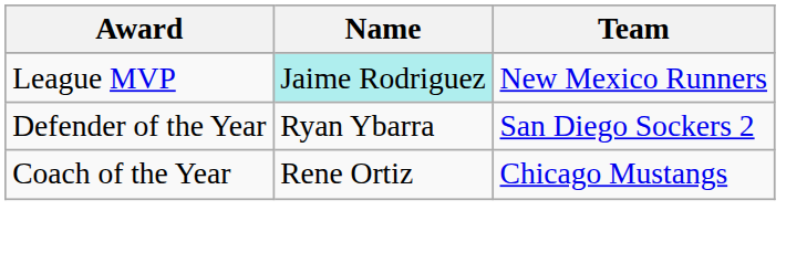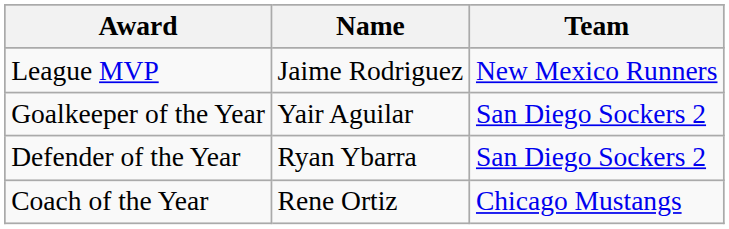League MVP | Name: paleturquoise background -> no background
+ row: Goalkeeper of the Year | Yair Aguilar | San Diego Sockers 2
